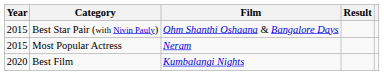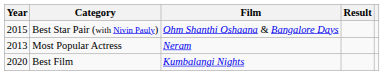Most Popular Actress | Year: 2015 -> 2013
